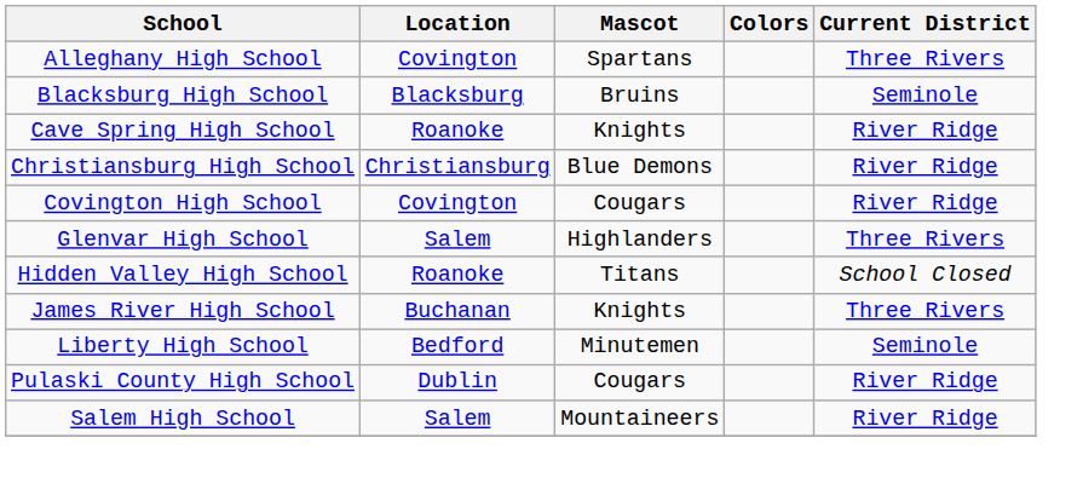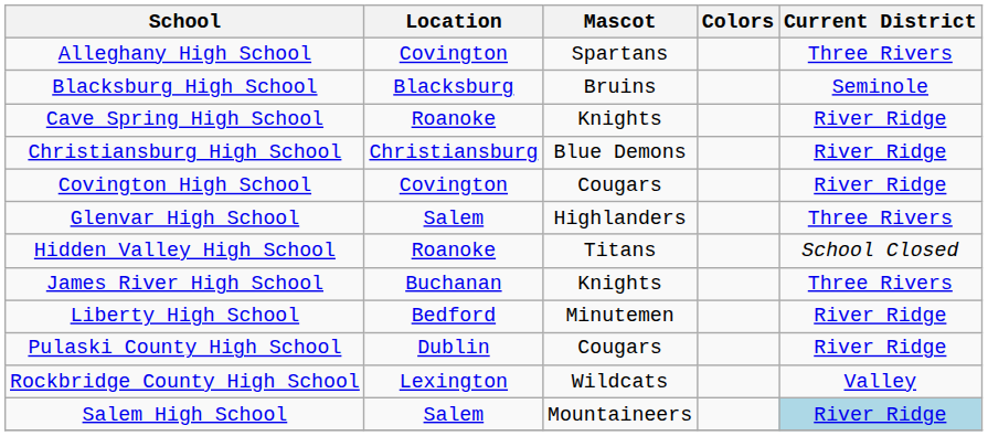Liberty High School | Current District: Seminole -> River Ridge
+ row: Rockbridge County High School | Lexington | Wildcats | Valley
Salem High School | Current District: no background -> lightblue background
